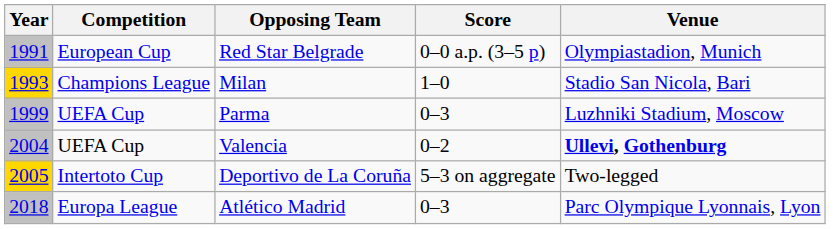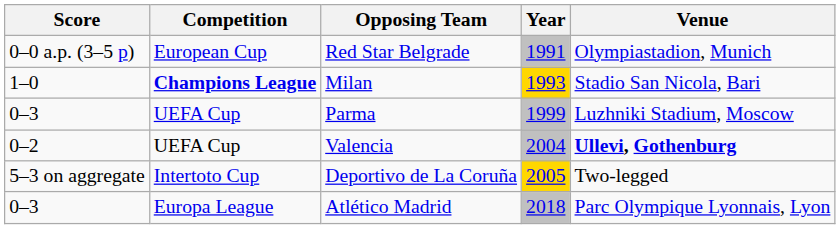columns swapped: Year <-> Score
Milan | Competition: normal -> bold
